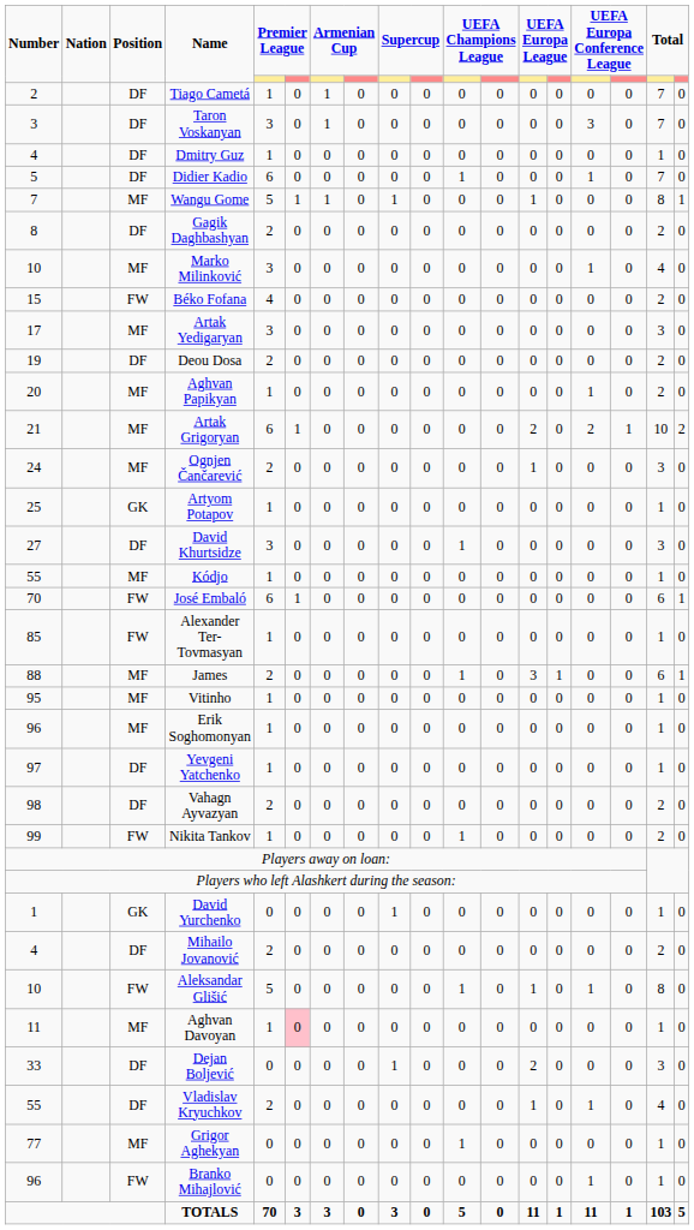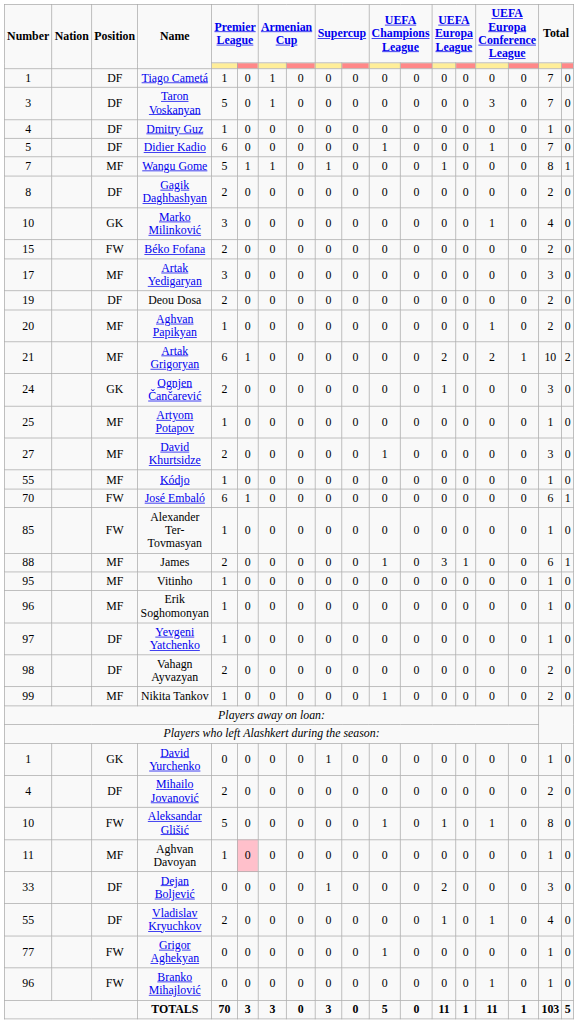Tiago Cametá | Number: 2 -> 1
Taron Voskanyan | column 5: 3 -> 5
Marko Milinković | Position: MF -> GK
Béko Fofana | column 5: 4 -> 2
Ognjen Čančarević | Position: MF -> GK
Artyom Potapov | Position: GK -> MF
David Khurtsidze | Position: DF -> MF
David Khurtsidze | column 5: 3 -> 2
Nikita Tankov | Position: FW -> MF
Grigor Aghekyan | Position: MF -> FW
